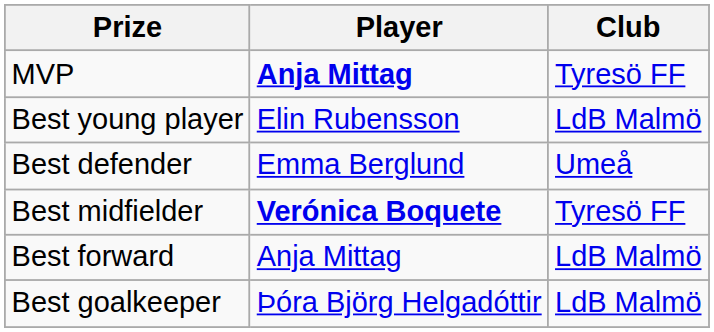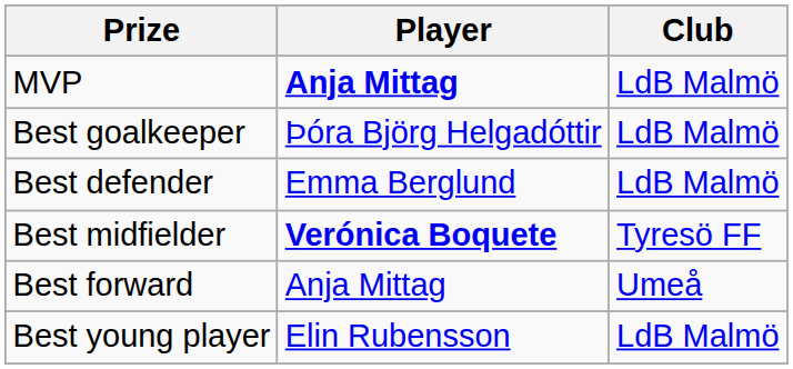MVP | Club: Tyresö FF -> LdB Malmö
rows swapped: Best goalkeeper <-> Best young player
Best defender | Club: Umeå -> LdB Malmö
Best forward | Club: LdB Malmö -> Umeå
